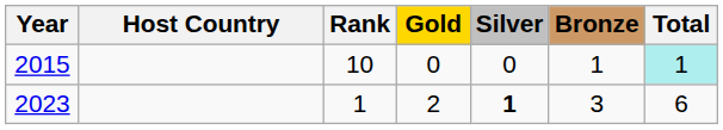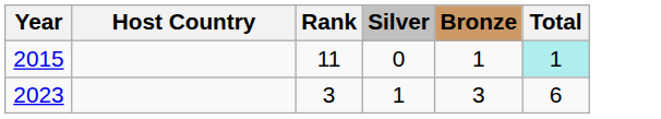- column: Gold | 0 | 2
2015 | Rank: 10 -> 11
2023 | Rank: 1 -> 3
2023 | Silver: bold -> normal
